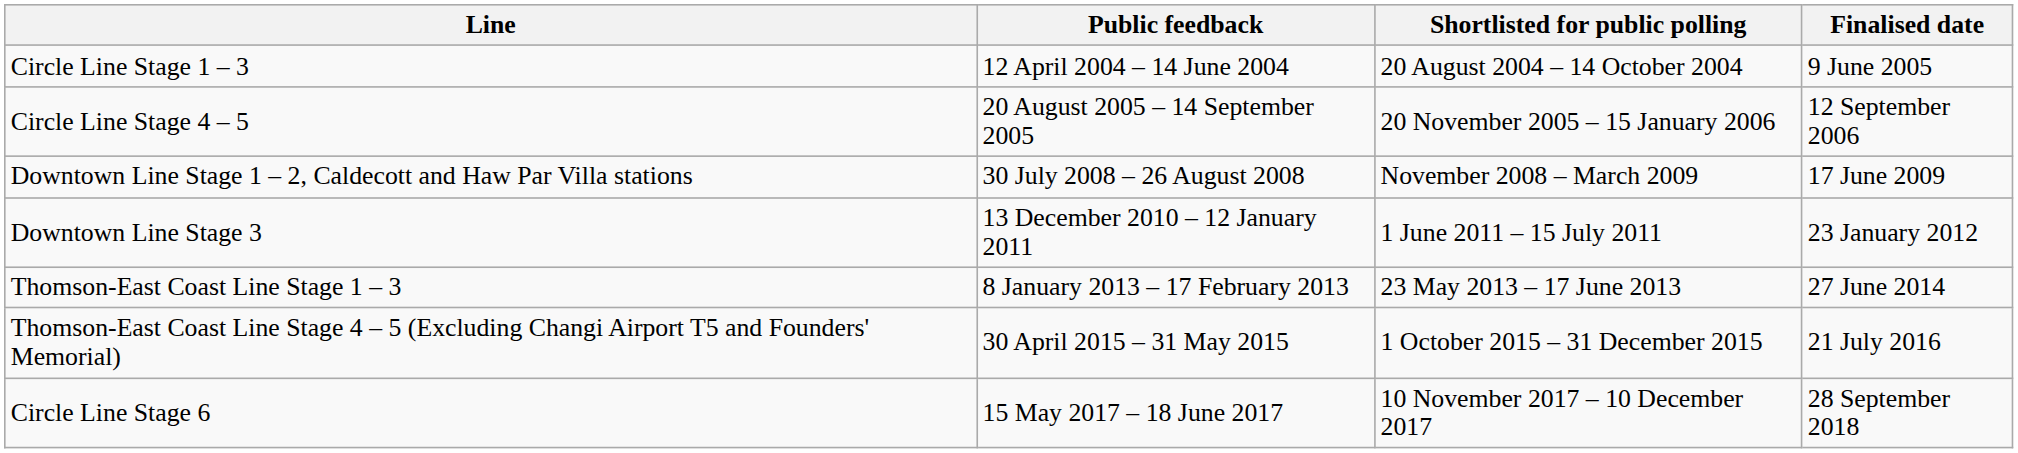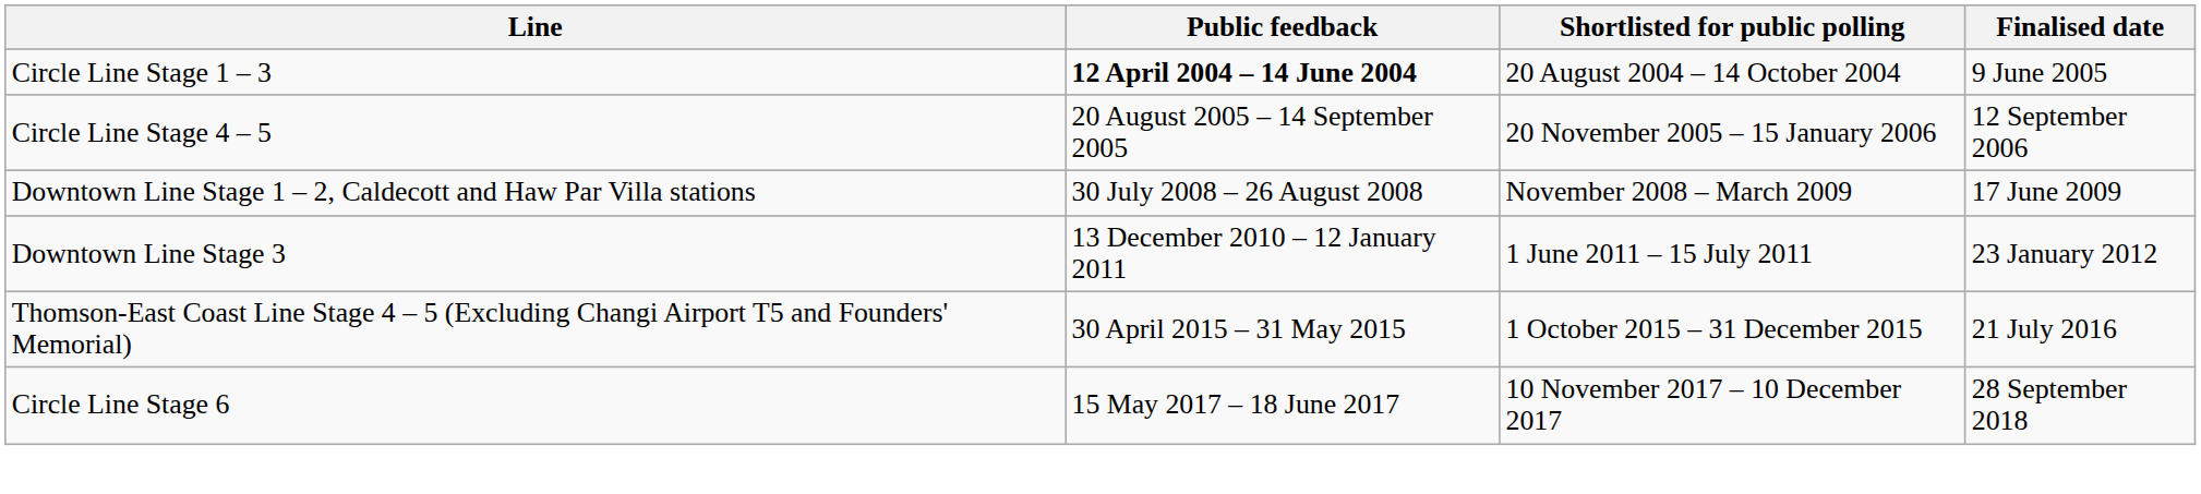Circle Line Stage 1 – 3 | Public feedback: normal -> bold
- row: Thomson-East Coast Line Stage 1 – 3 | 8 January 2013 – 17 February 2013 | 23 May 2013 – 17 June 2013 | 27 June 2014
